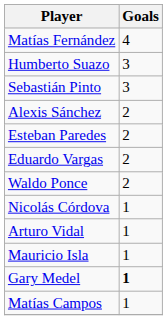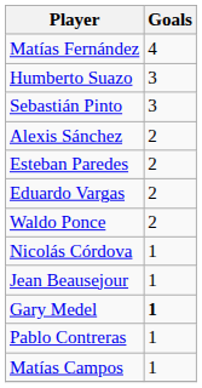+ row: Jean Beausejour | 1
- row: Arturo Vidal | 1
- row: Mauricio Isla | 1
+ row: Pablo Contreras | 1
